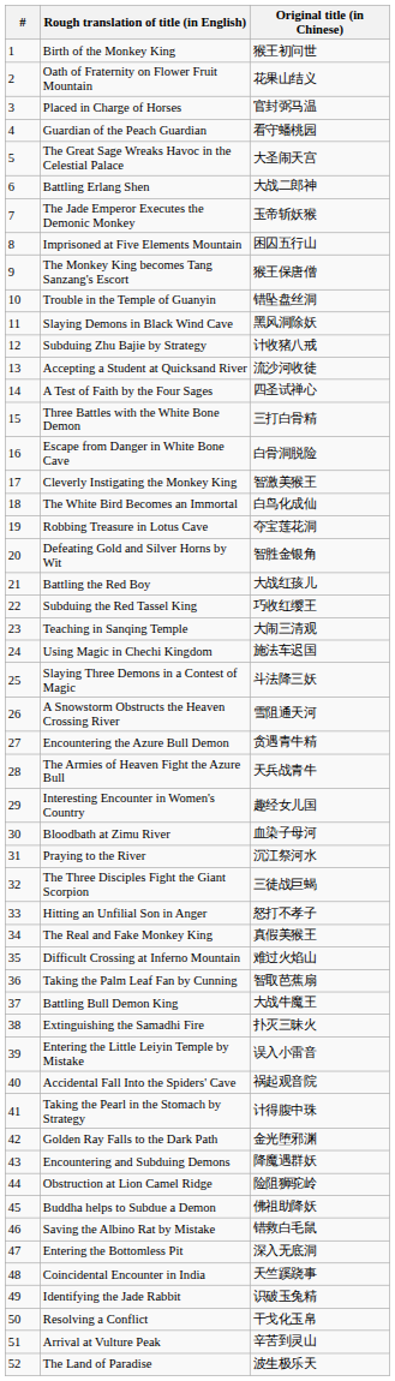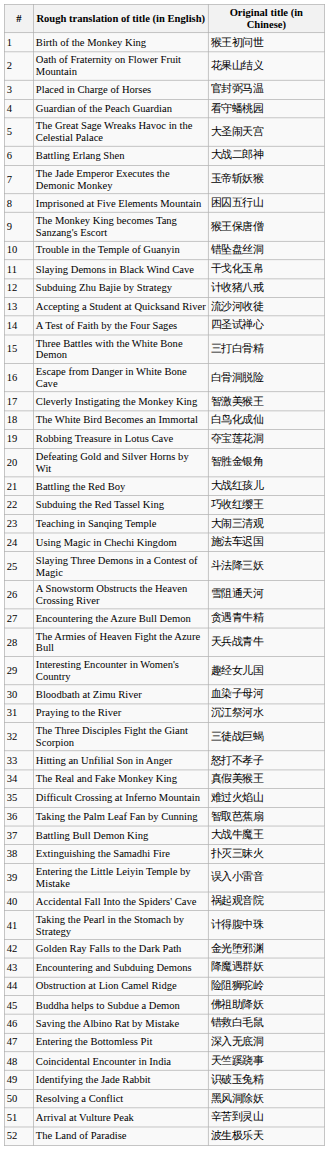Slaying Demons in Black Wind Cave | Original title (in Chinese): 黑风洞除妖 -> 干戈化玉帛
Resolving a Conflict | Original title (in Chinese): 干戈化玉帛 -> 黑风洞除妖
